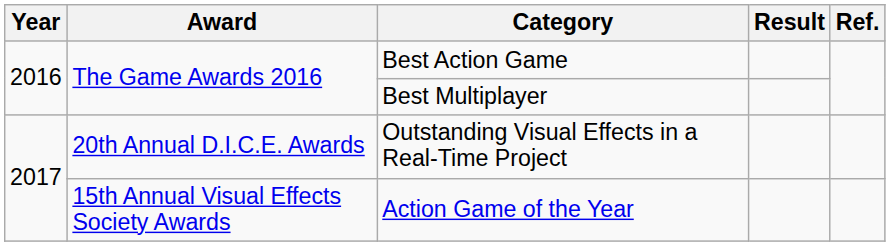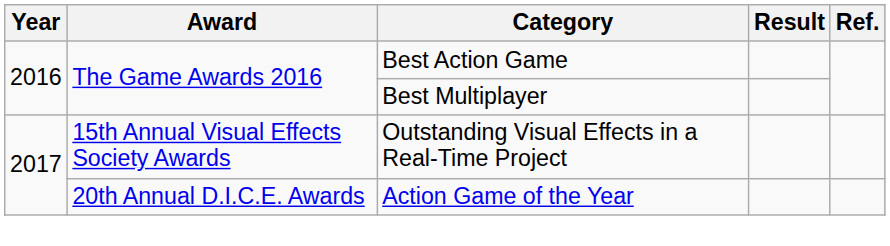Outstanding Visual Effects in a Real-Time Project | Award: 20th Annual D.I.C.E. Awards -> 15th Annual Visual Effects Society Awards
Action Game of the Year | Award: 15th Annual Visual Effects Society Awards -> 20th Annual D.I.C.E. Awards
